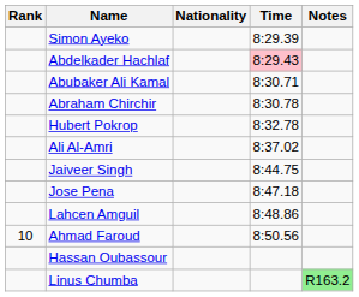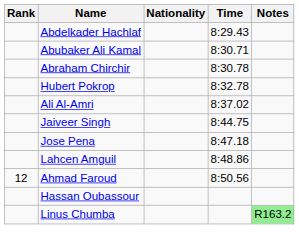- row: Simon Ayeko | 8:29.39
Abdelkader Hachlaf | Time: pink background -> no background
Ahmad Faroud | Rank: 10 -> 12
